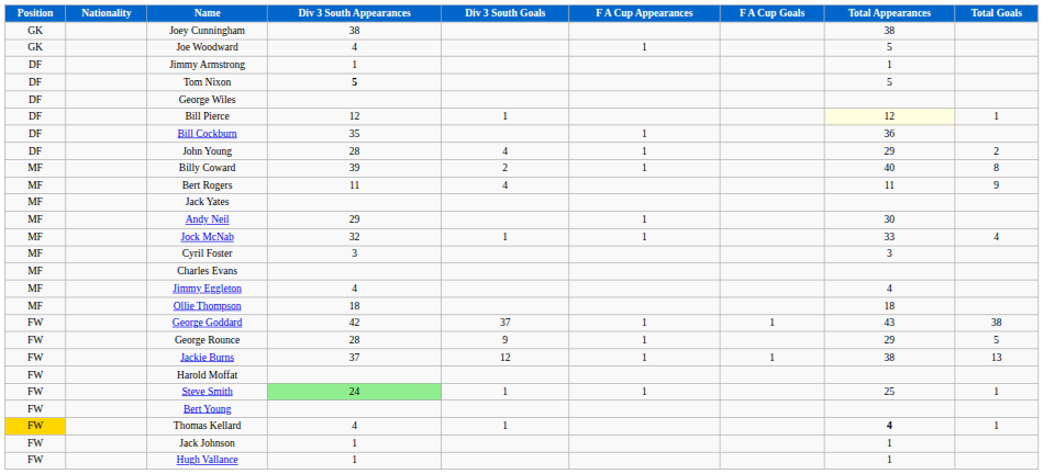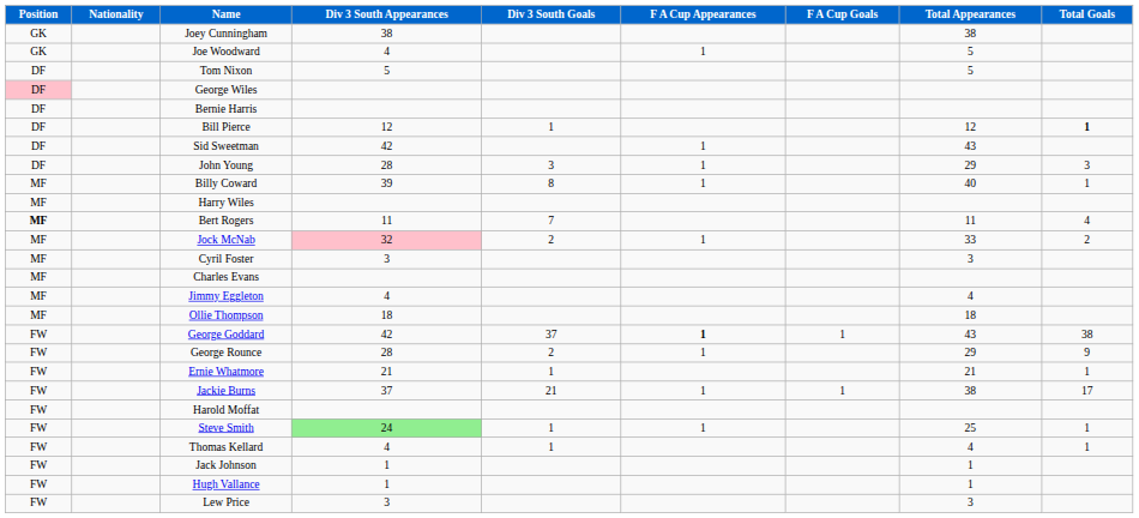- row: DF | Jimmy Armstrong | 1 | 1
Tom Nixon | Div 3 South Appearances: bold -> normal
George Wiles | Position: no background -> pink background
+ row: DF | Bernie Harris
Bill Pierce | Total Appearances: lightyellow background -> no background
Bill Pierce | Total Goals: normal -> bold
- row: DF | Bill Cockburn | 35 | 1 | 36
+ row: DF | Sid Sweetman | 42 | 1 | 43
John Young | Div 3 South Goals: 4 -> 3
John Young | Total Goals: 2 -> 3
Billy Coward | Div 3 South Goals: 2 -> 8
Billy Coward | Total Goals: 8 -> 1
+ row: MF | Harry Wiles
Bert Rogers | Position: normal -> bold
Bert Rogers | Div 3 South Goals: 4 -> 7
Bert Rogers | Total Goals: 9 -> 4
- row: MF | Jack Yates
- row: MF | Andy Neil | 29 | 1 | 30
Jock McNab | Div 3 South Appearances: no background -> pink background
Jock McNab | Div 3 South Goals: 1 -> 2
Jock McNab | Total Goals: 4 -> 2
George Goddard | F A Cup Appearances: normal -> bold
George Rounce | Div 3 South Goals: 9 -> 2
George Rounce | Total Goals: 5 -> 9
+ row: FW | Ernie Whatmore | 21 | 1 | 21 | 1
Jackie Burns | Div 3 South Goals: 12 -> 21
Jackie Burns | Total Goals: 13 -> 17
- row: FW | Bert Young
Thomas Kellard | Position: gold background -> no background
Thomas Kellard | Total Appearances: bold -> normal
+ row: FW | Lew Price | 3 | 3
